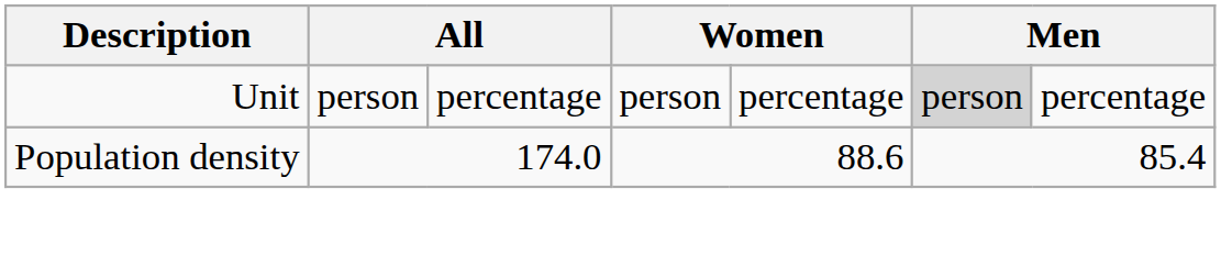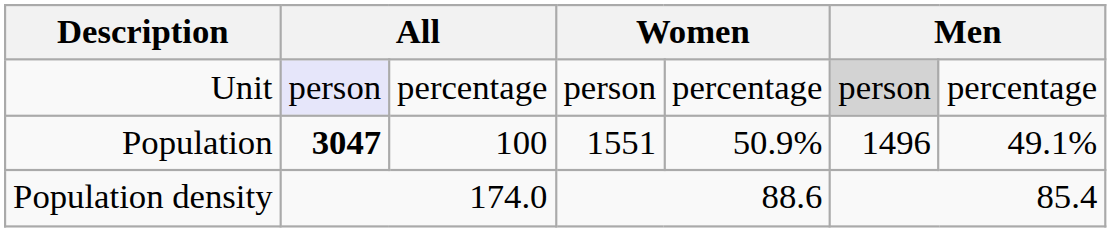Unit | column 2: no background -> lavender background
+ row: Population | 3047 | 100 | 1551 | 50.9% | 1496 | 49.1%
